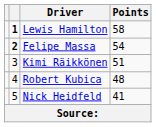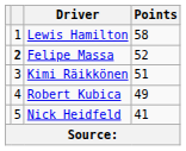Lewis Hamilton | column 2: bold -> normal
Felipe Massa | Points: 54 -> 52
Robert Kubica | Points: 48 -> 49
